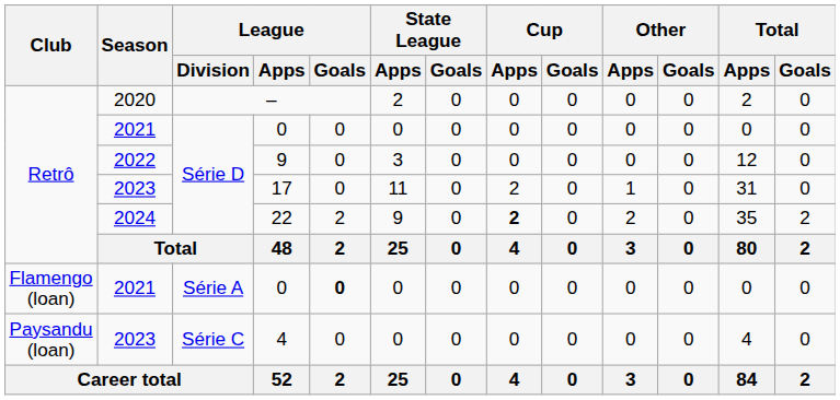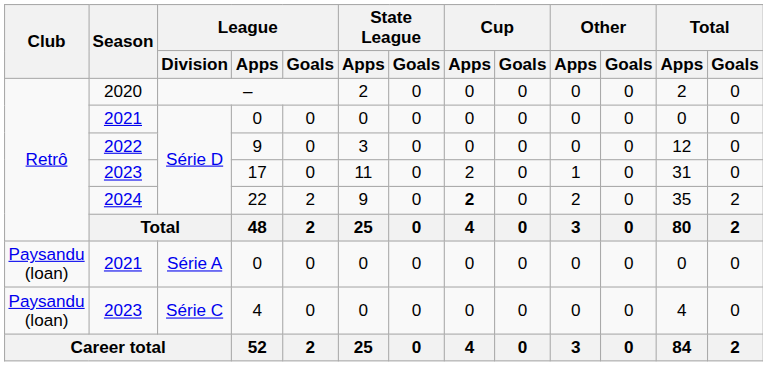Série A / 0 | Club: Flamengo (loan) -> Paysandu (loan)
Série A / 0 | League / Goals: bold -> normal
